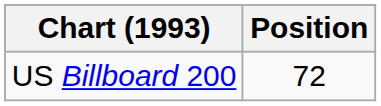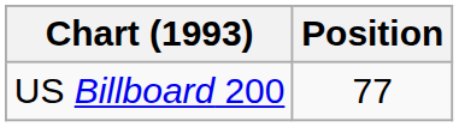US Billboard 200 | Position: 72 -> 77
